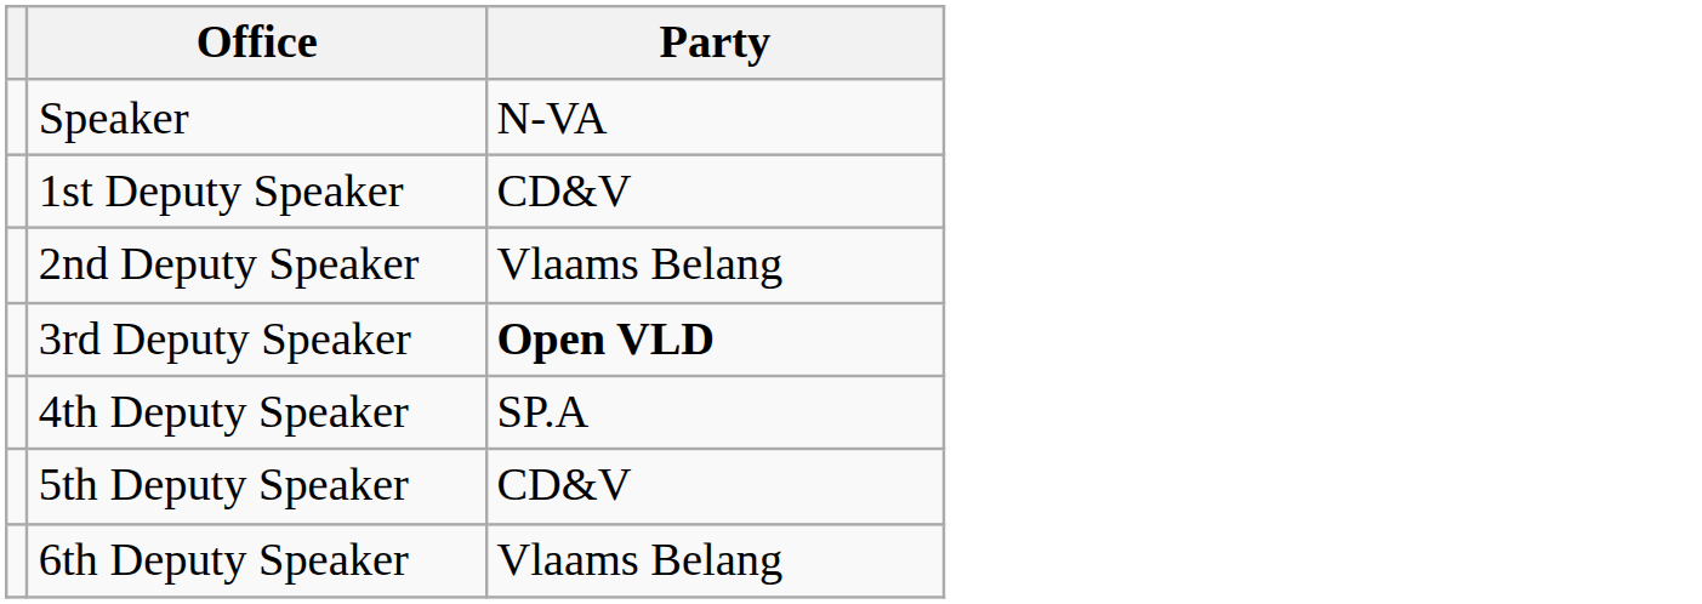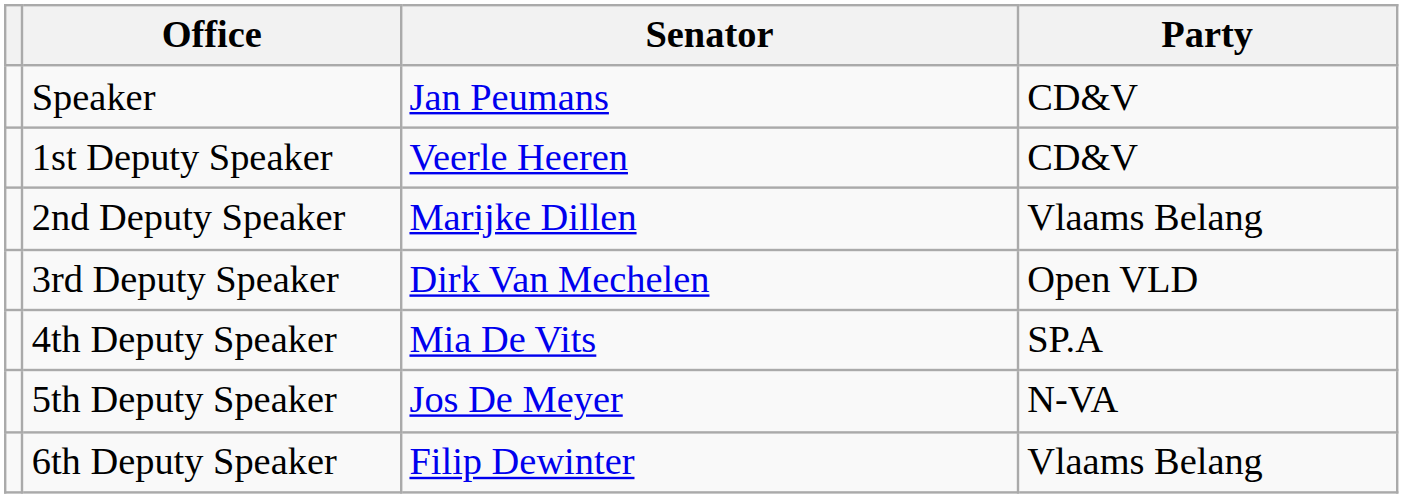+ column: Senator | Jan Peumans | Veerle Heeren | Marijke Dillen | Dirk Van Mechelen | Mia De Vits | Jos De Meyer | Filip Dewinter
Speaker | Party: N-VA -> CD&V
3rd Deputy Speaker | Party: bold -> normal
5th Deputy Speaker | Party: CD&V -> N-VA
